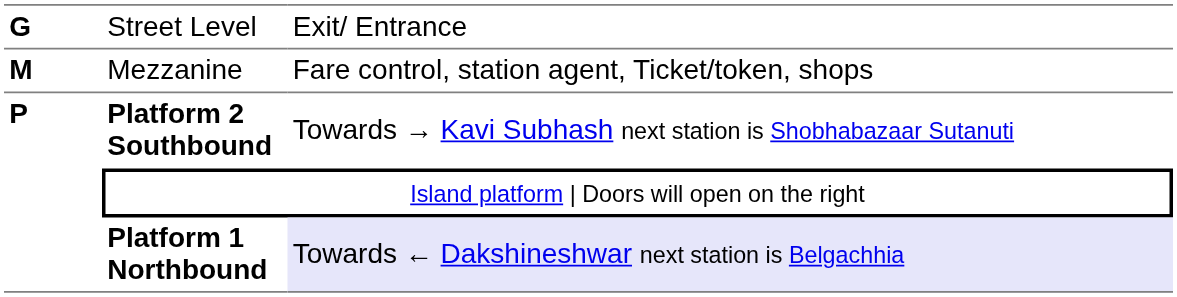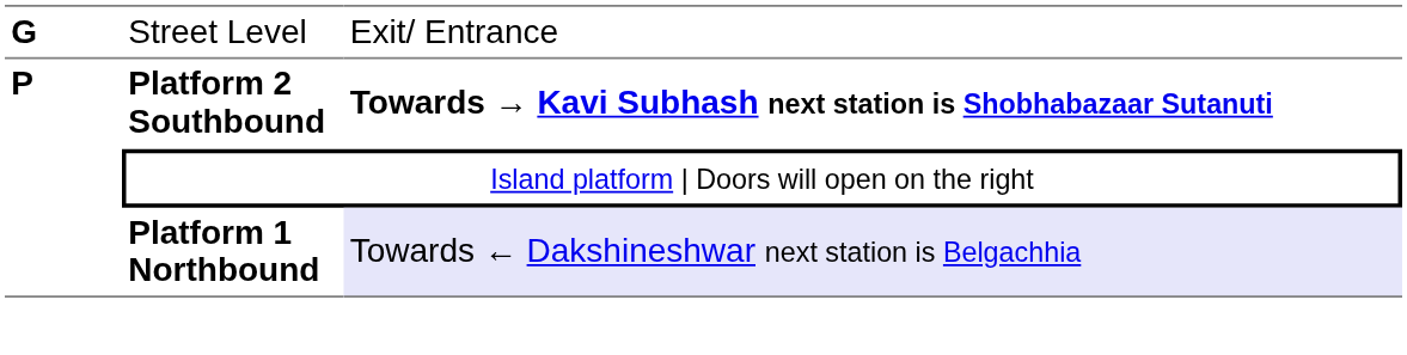- row: M | Mezzanine | Fare control, station agent, Ticket/token, shops
Platform 2 Southbound | column 3: normal -> bold
